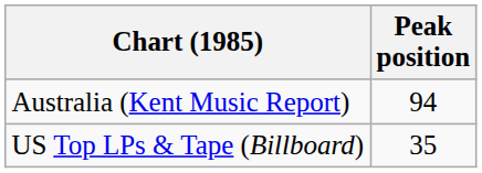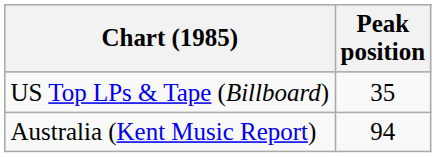rows swapped: US Top LPs & Tape (Billboard) <-> Australia (Kent Music Report)
